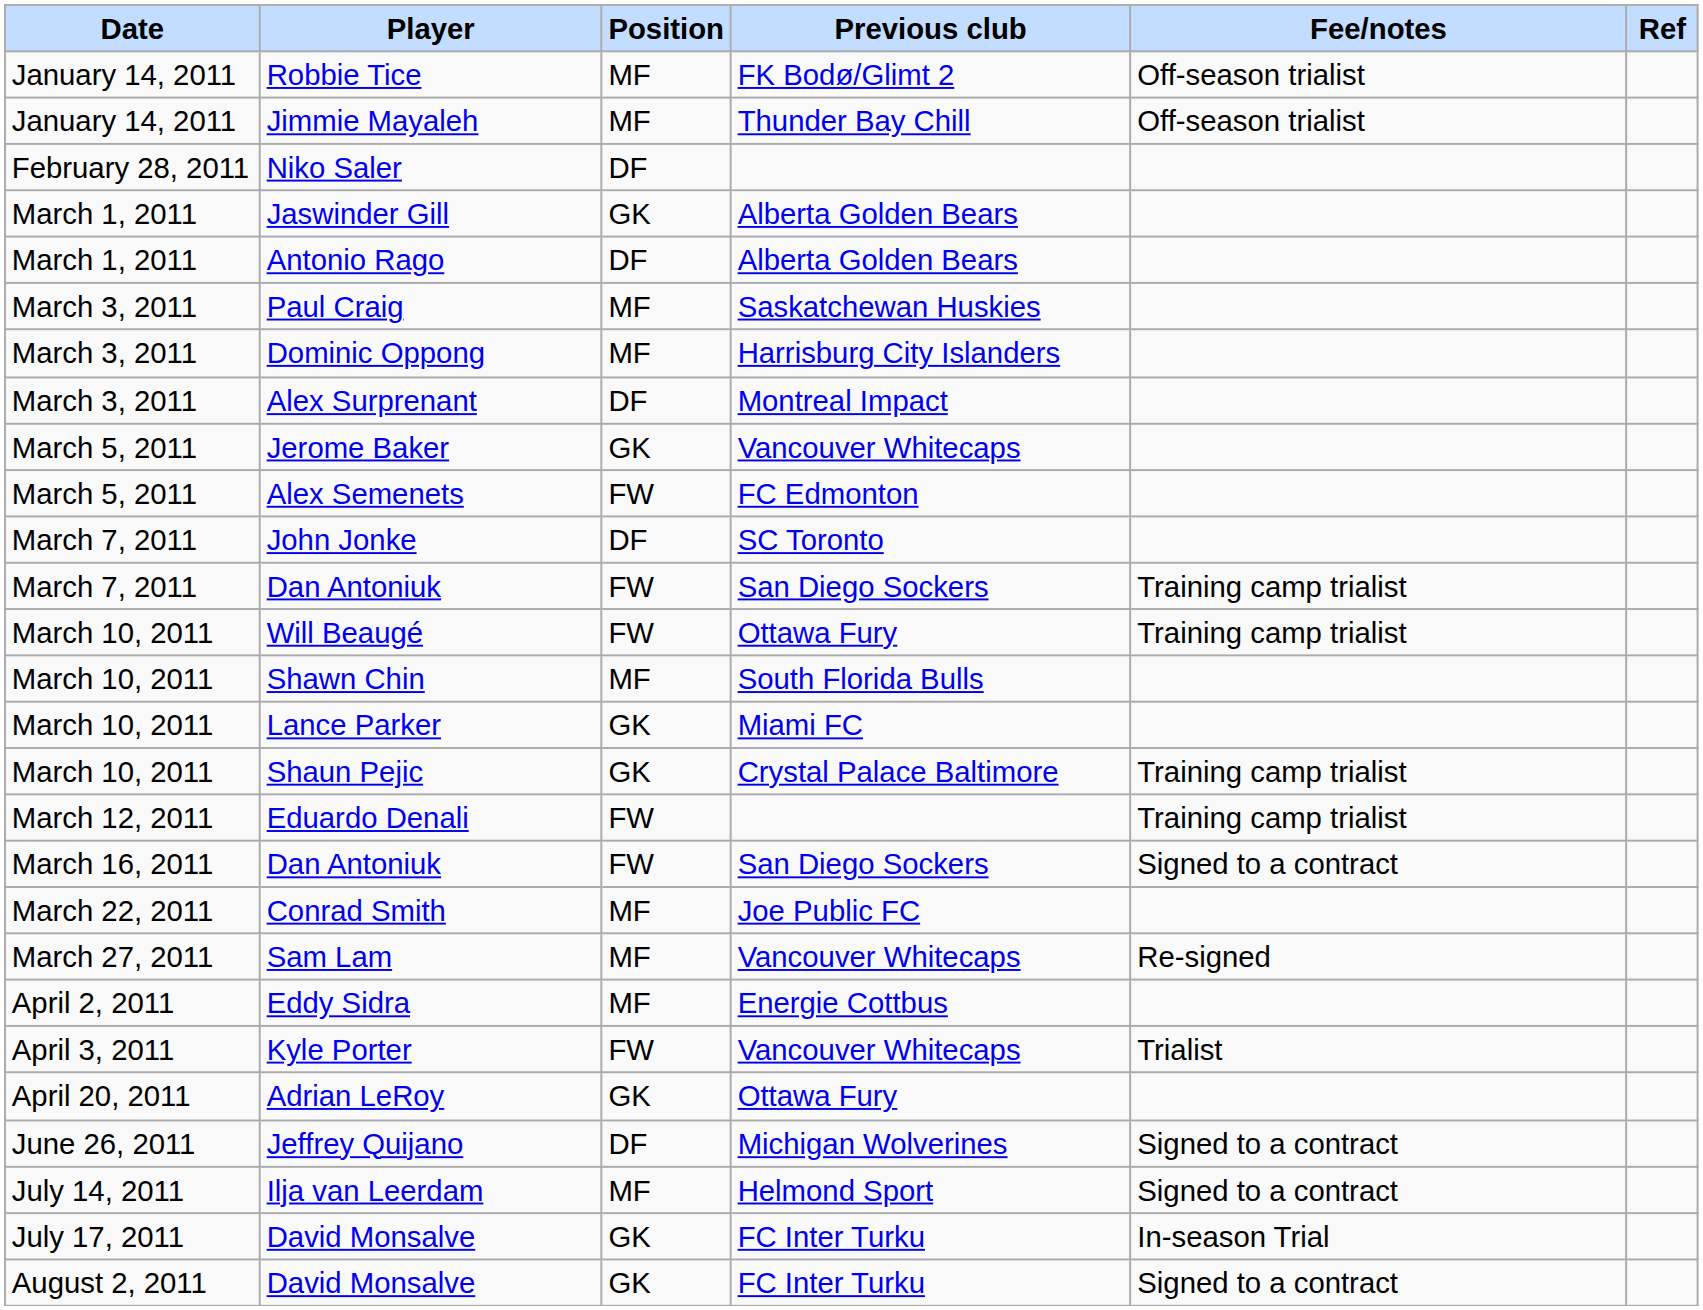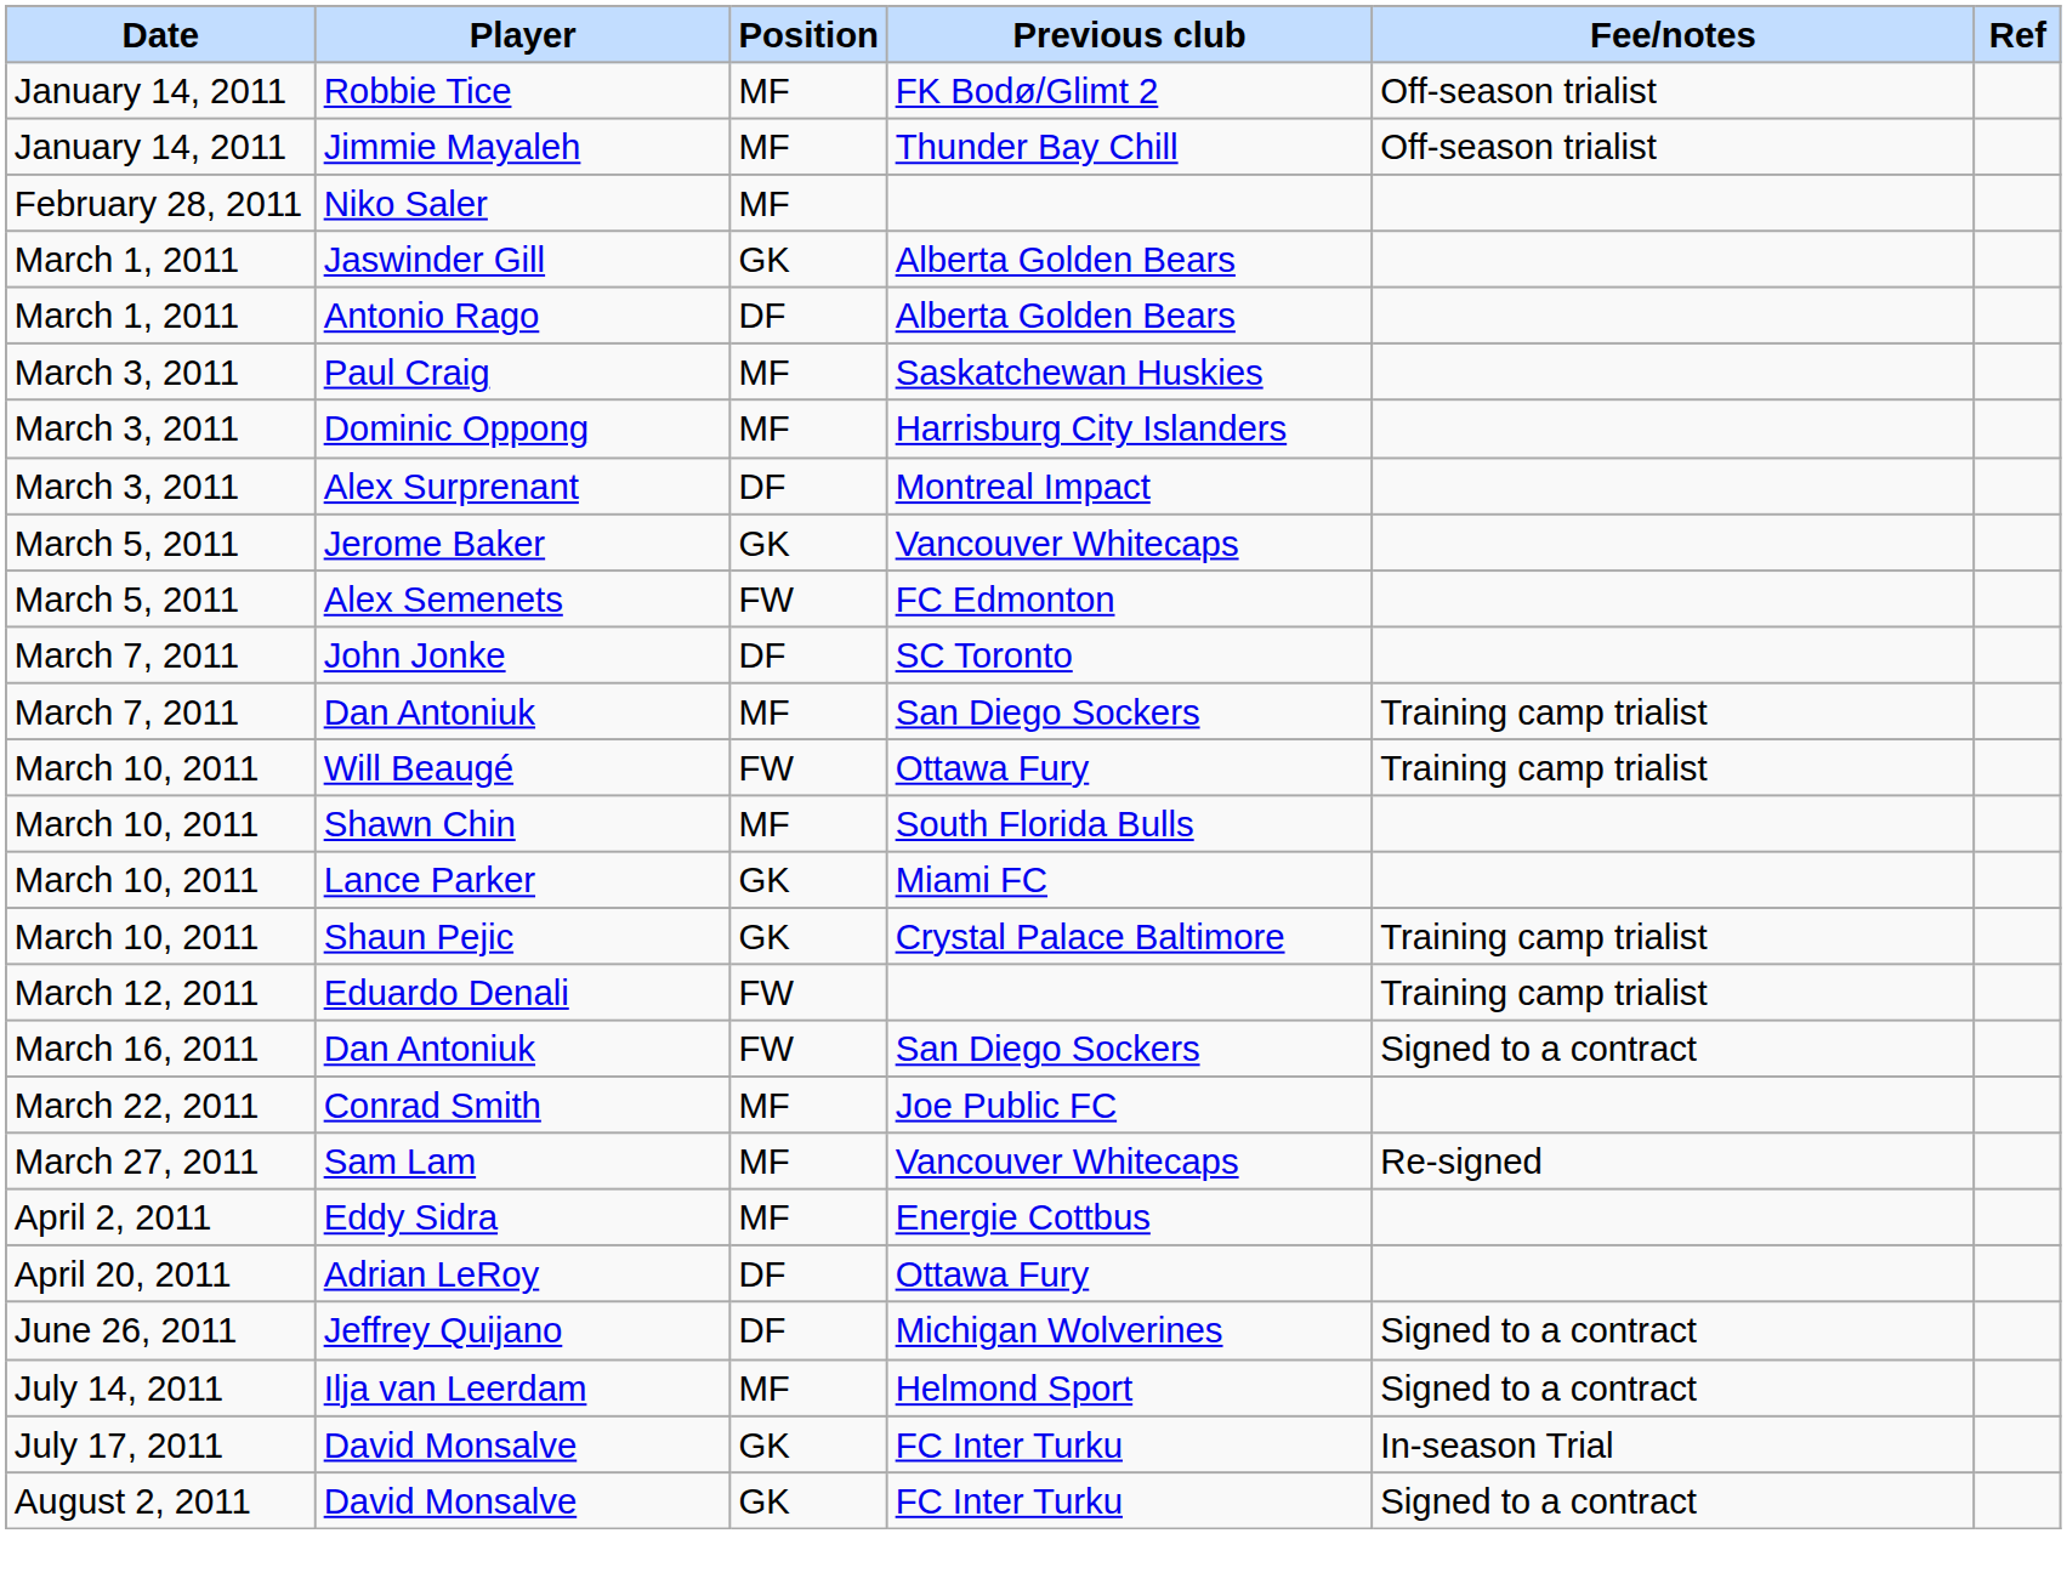Niko Saler | Position: DF -> MF
March 7, 2011 / Dan Antoniuk | Position: FW -> MF
- row: April 3, 2011 | Kyle Porter | FW | Vancouver Whitecaps | Trialist
Adrian LeRoy | Position: GK -> DF
